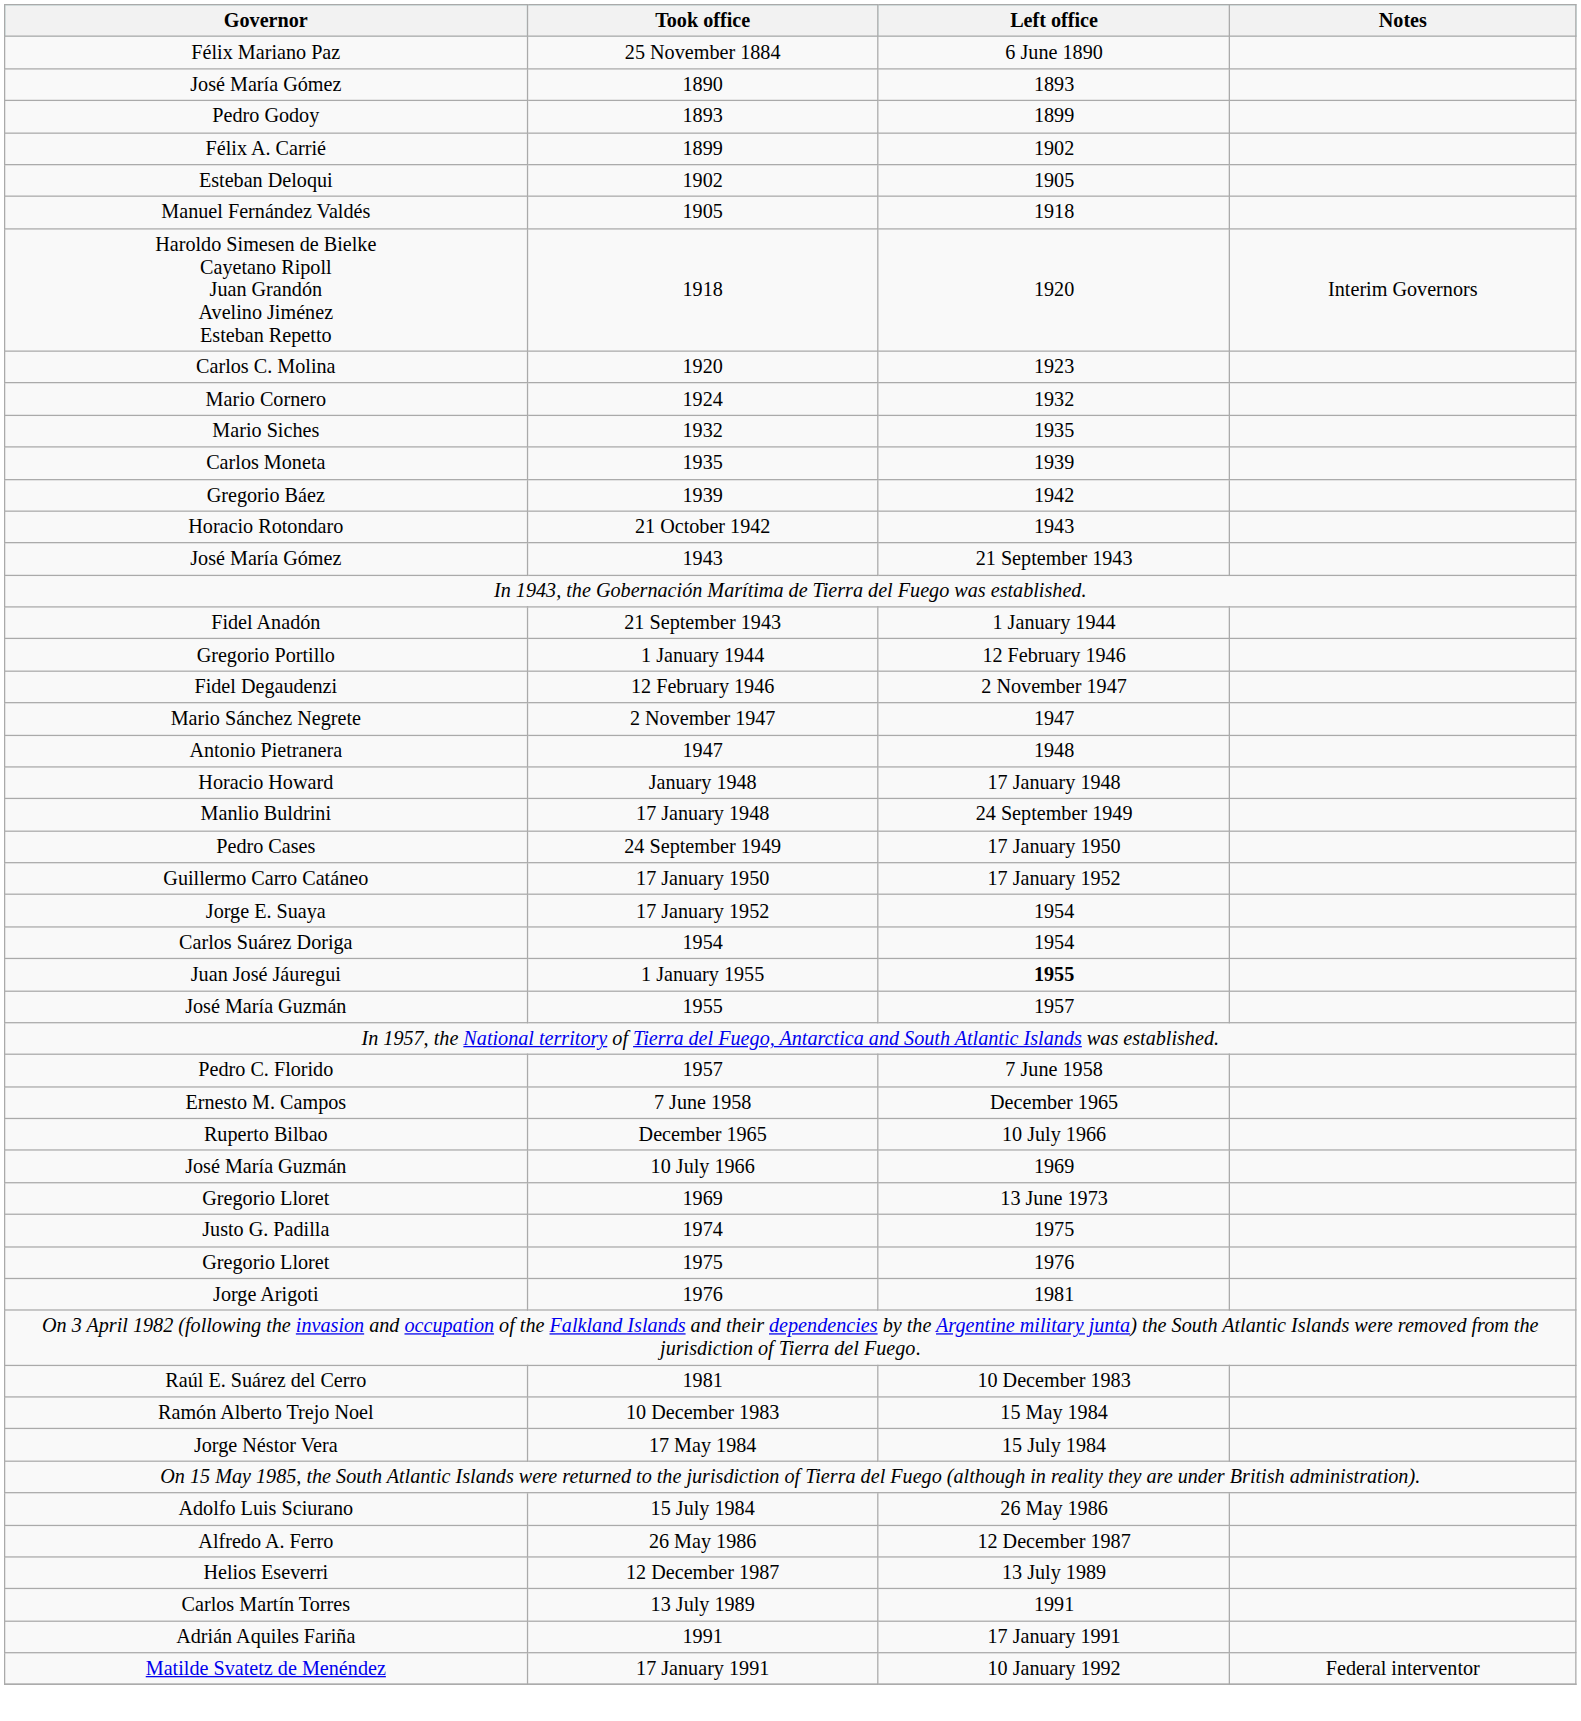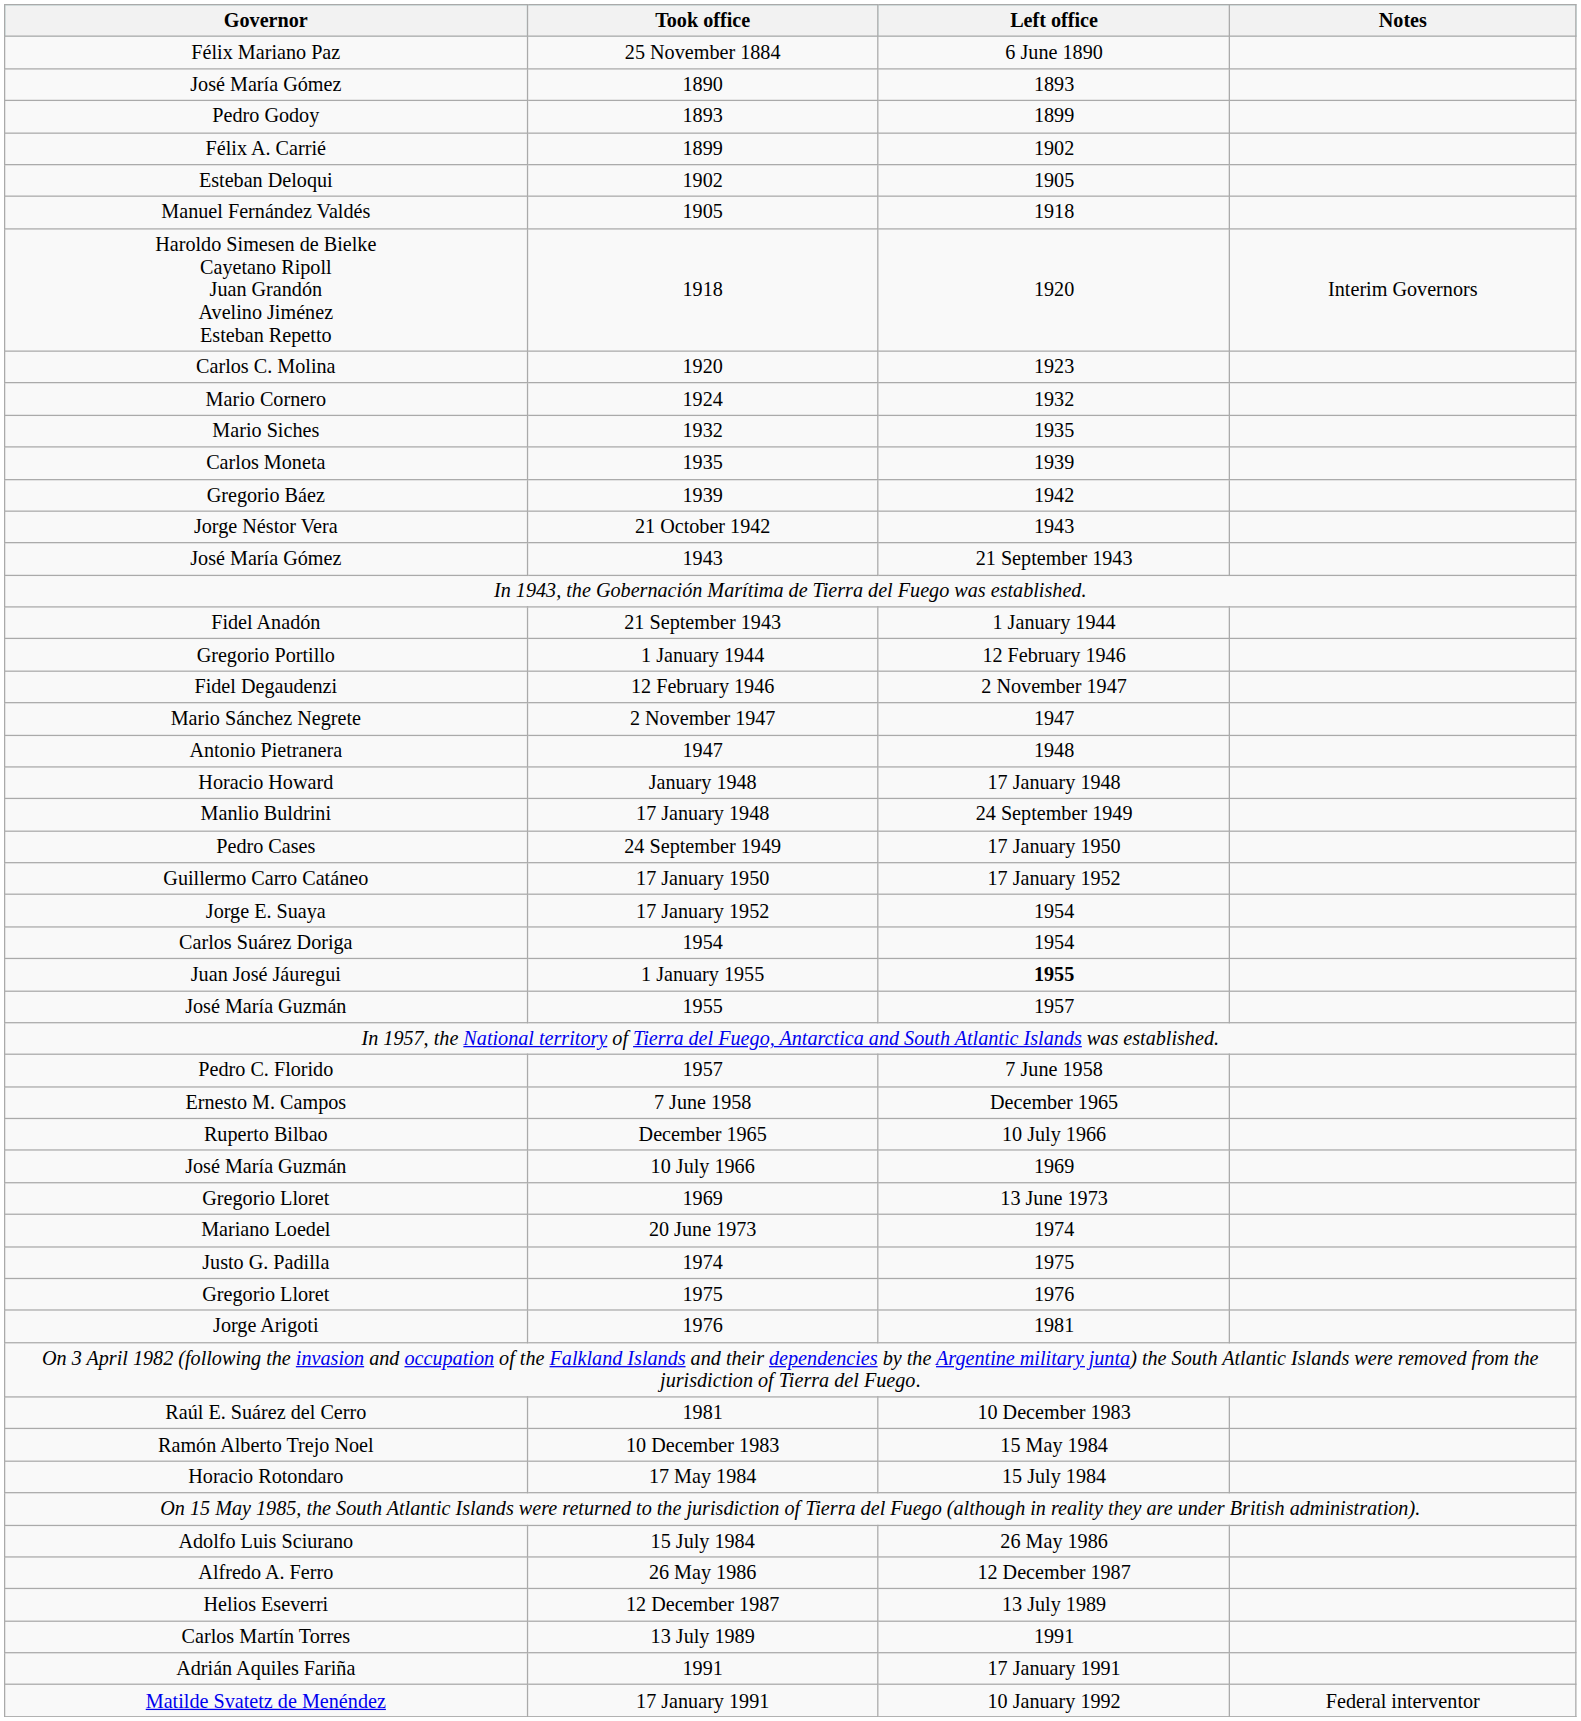21 October 1942 | Governor: Horacio Rotondaro -> Jorge Néstor Vera
+ row: Mariano Loedel | 20 June 1973 | 1974
17 May 1984 | Governor: Jorge Néstor Vera -> Horacio Rotondaro
